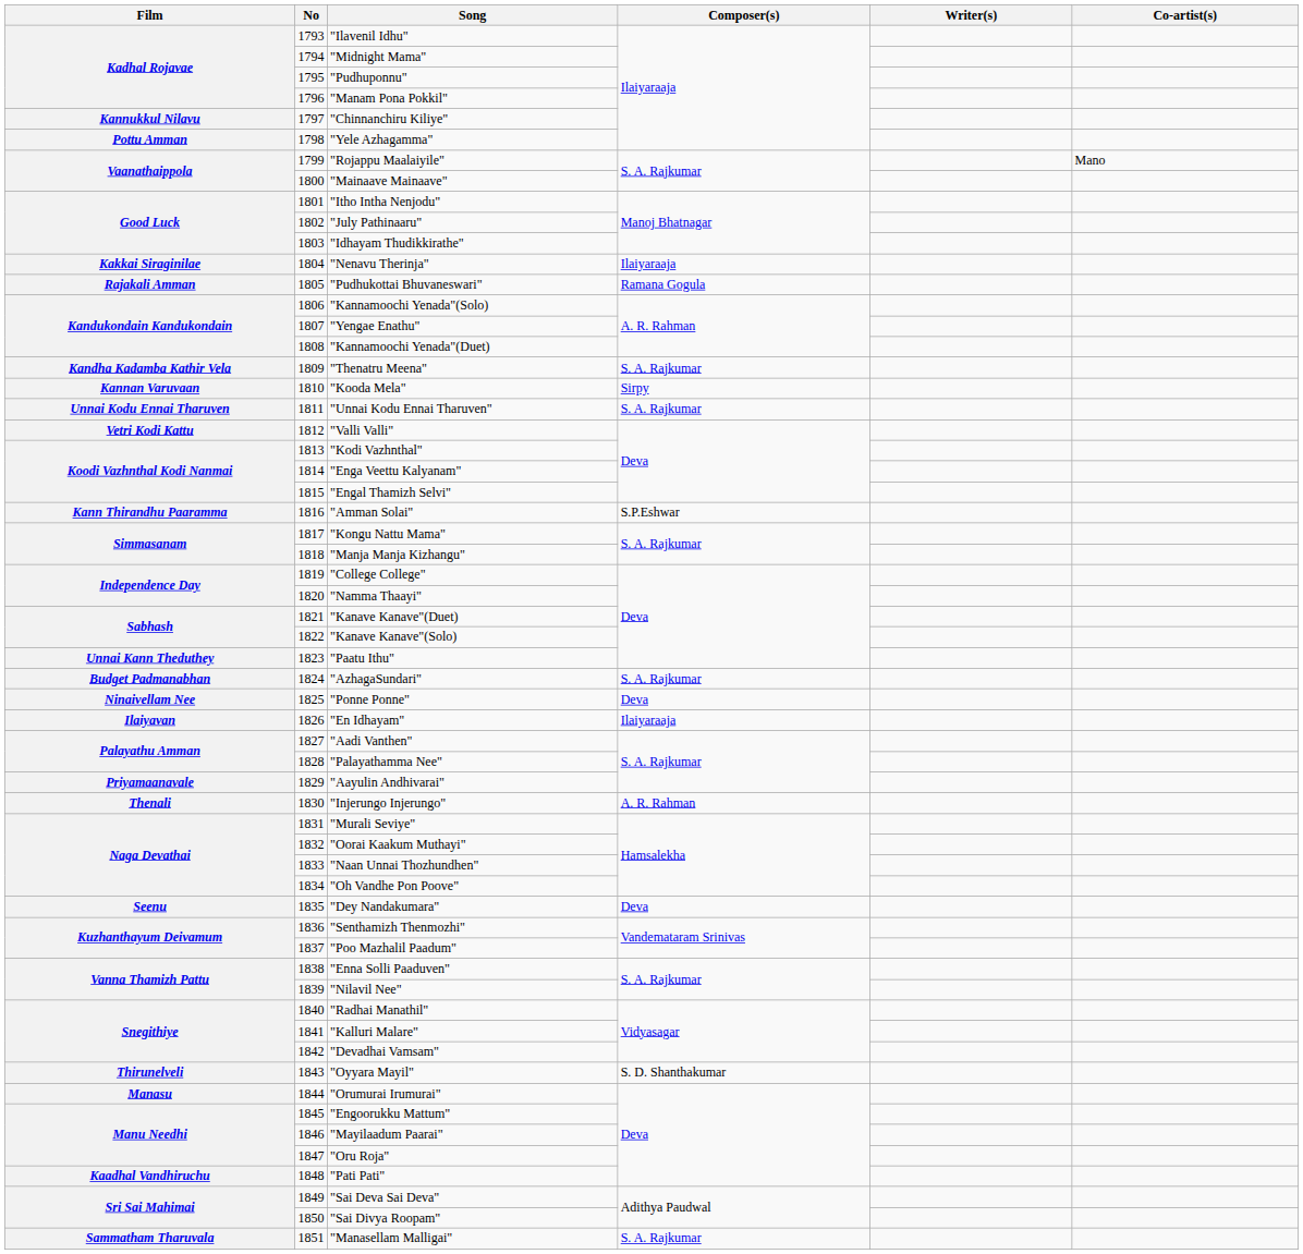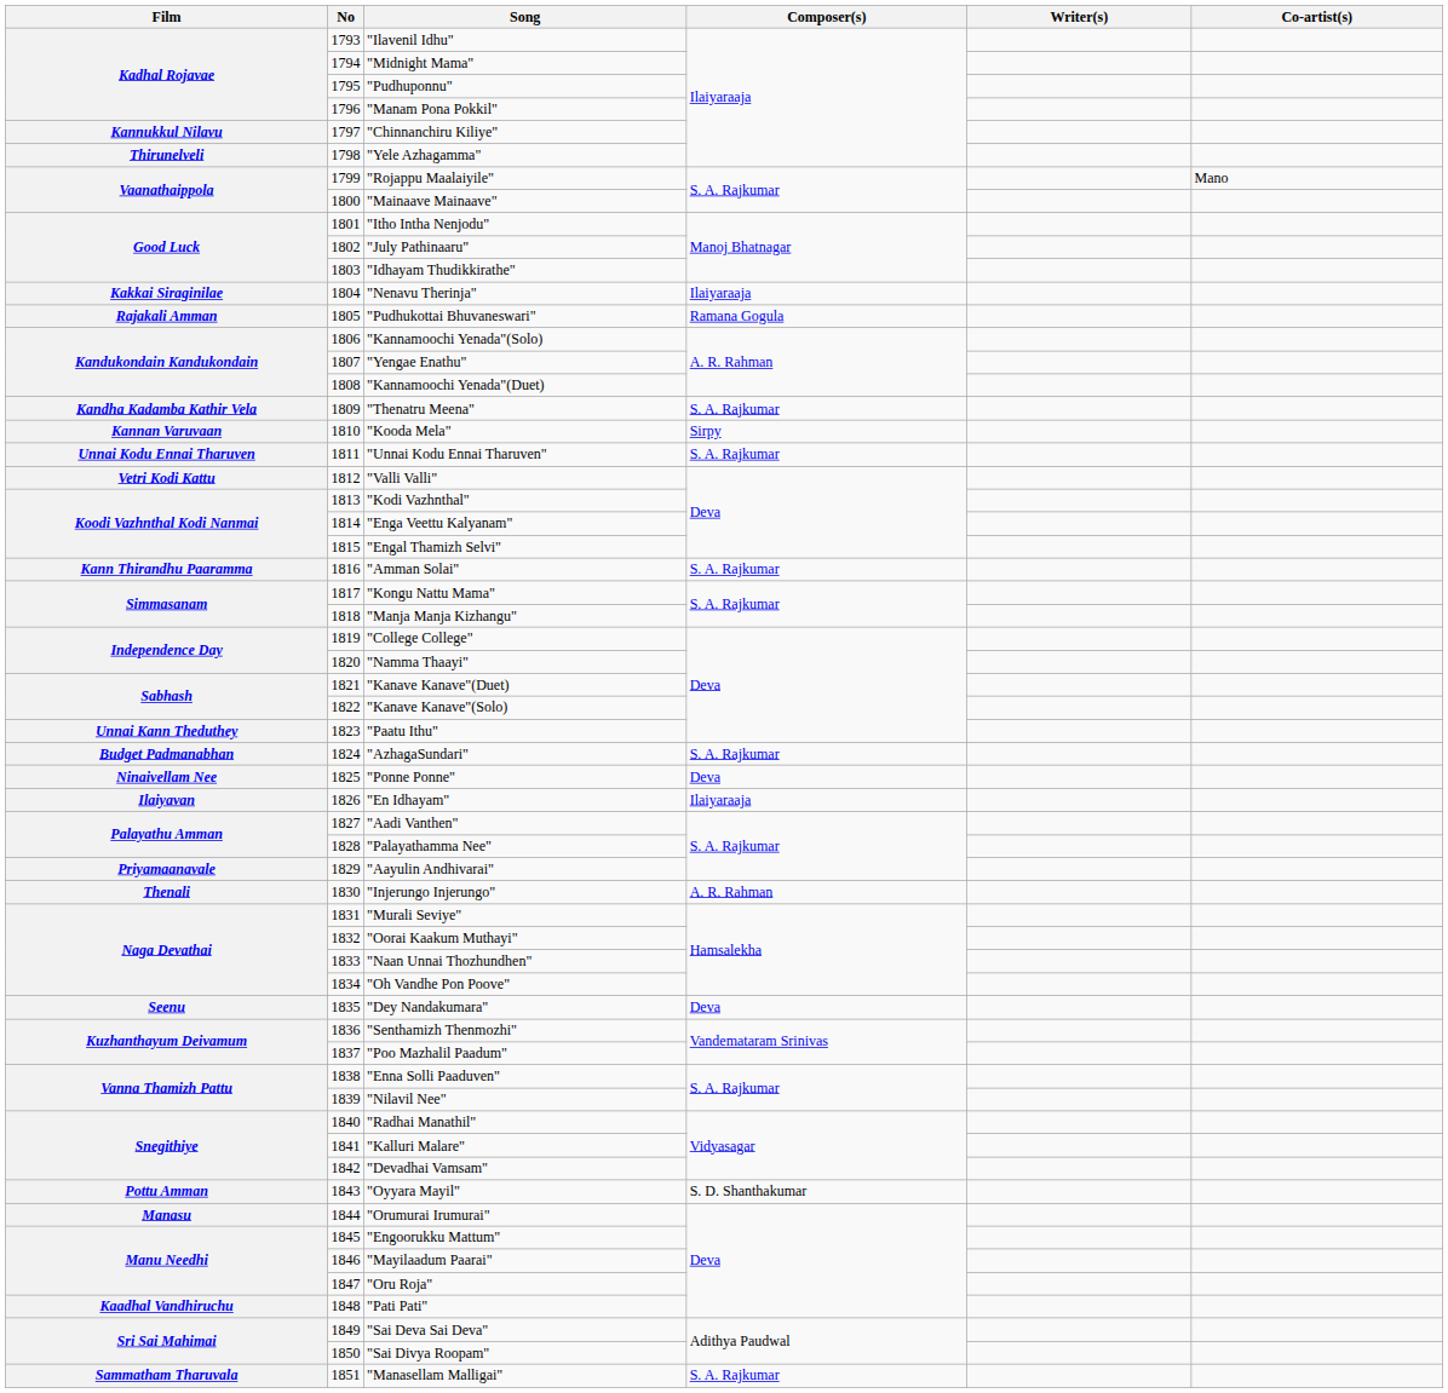"Yele Azhagamma" | Film: Pottu Amman -> Thirunelveli
"Amman Solai" | Composer(s): S.P.Eshwar -> S. A. Rajkumar
"Oyyara Mayil" | Film: Thirunelveli -> Pottu Amman
